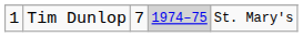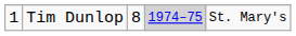Tim Dunlop | column 3: 7 -> 8
